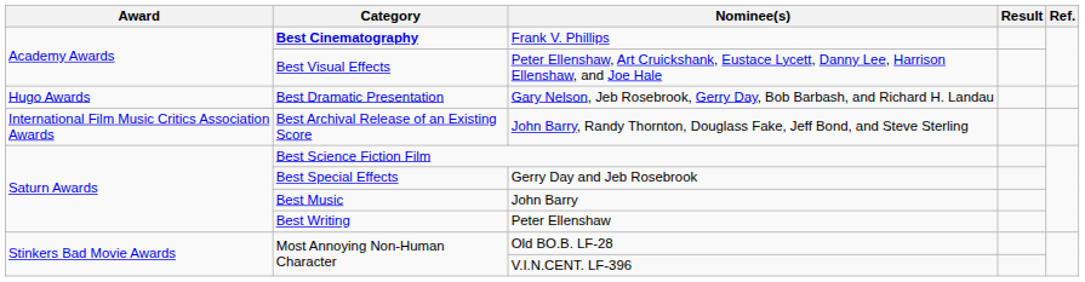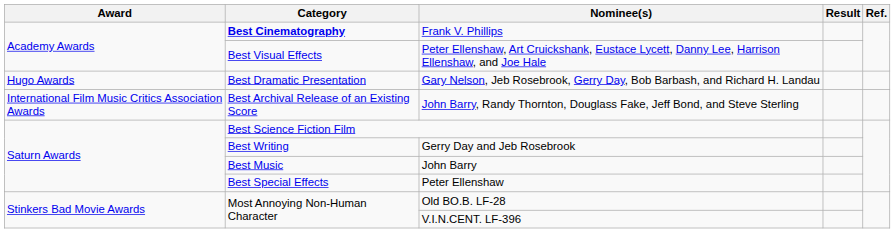Gerry Day and Jeb Rosebrook | Category: Best Special Effects -> Best Writing
Peter Ellenshaw | Category: Best Writing -> Best Special Effects
